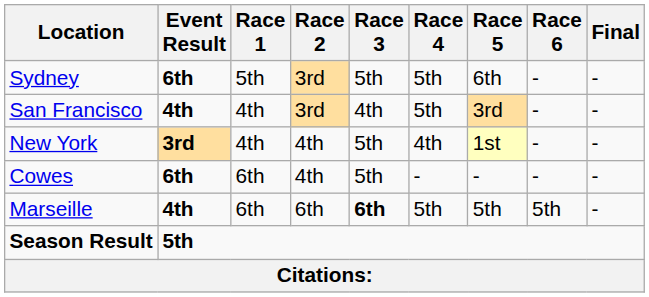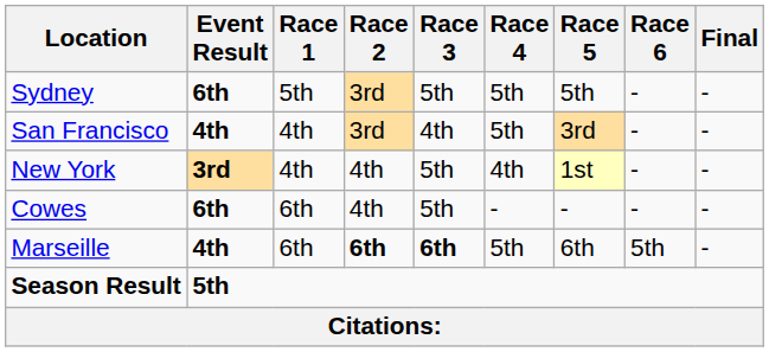Sydney | Race 5: 6th -> 5th
Marseille | Race 2: normal -> bold
Marseille | Race 5: 5th -> 6th
